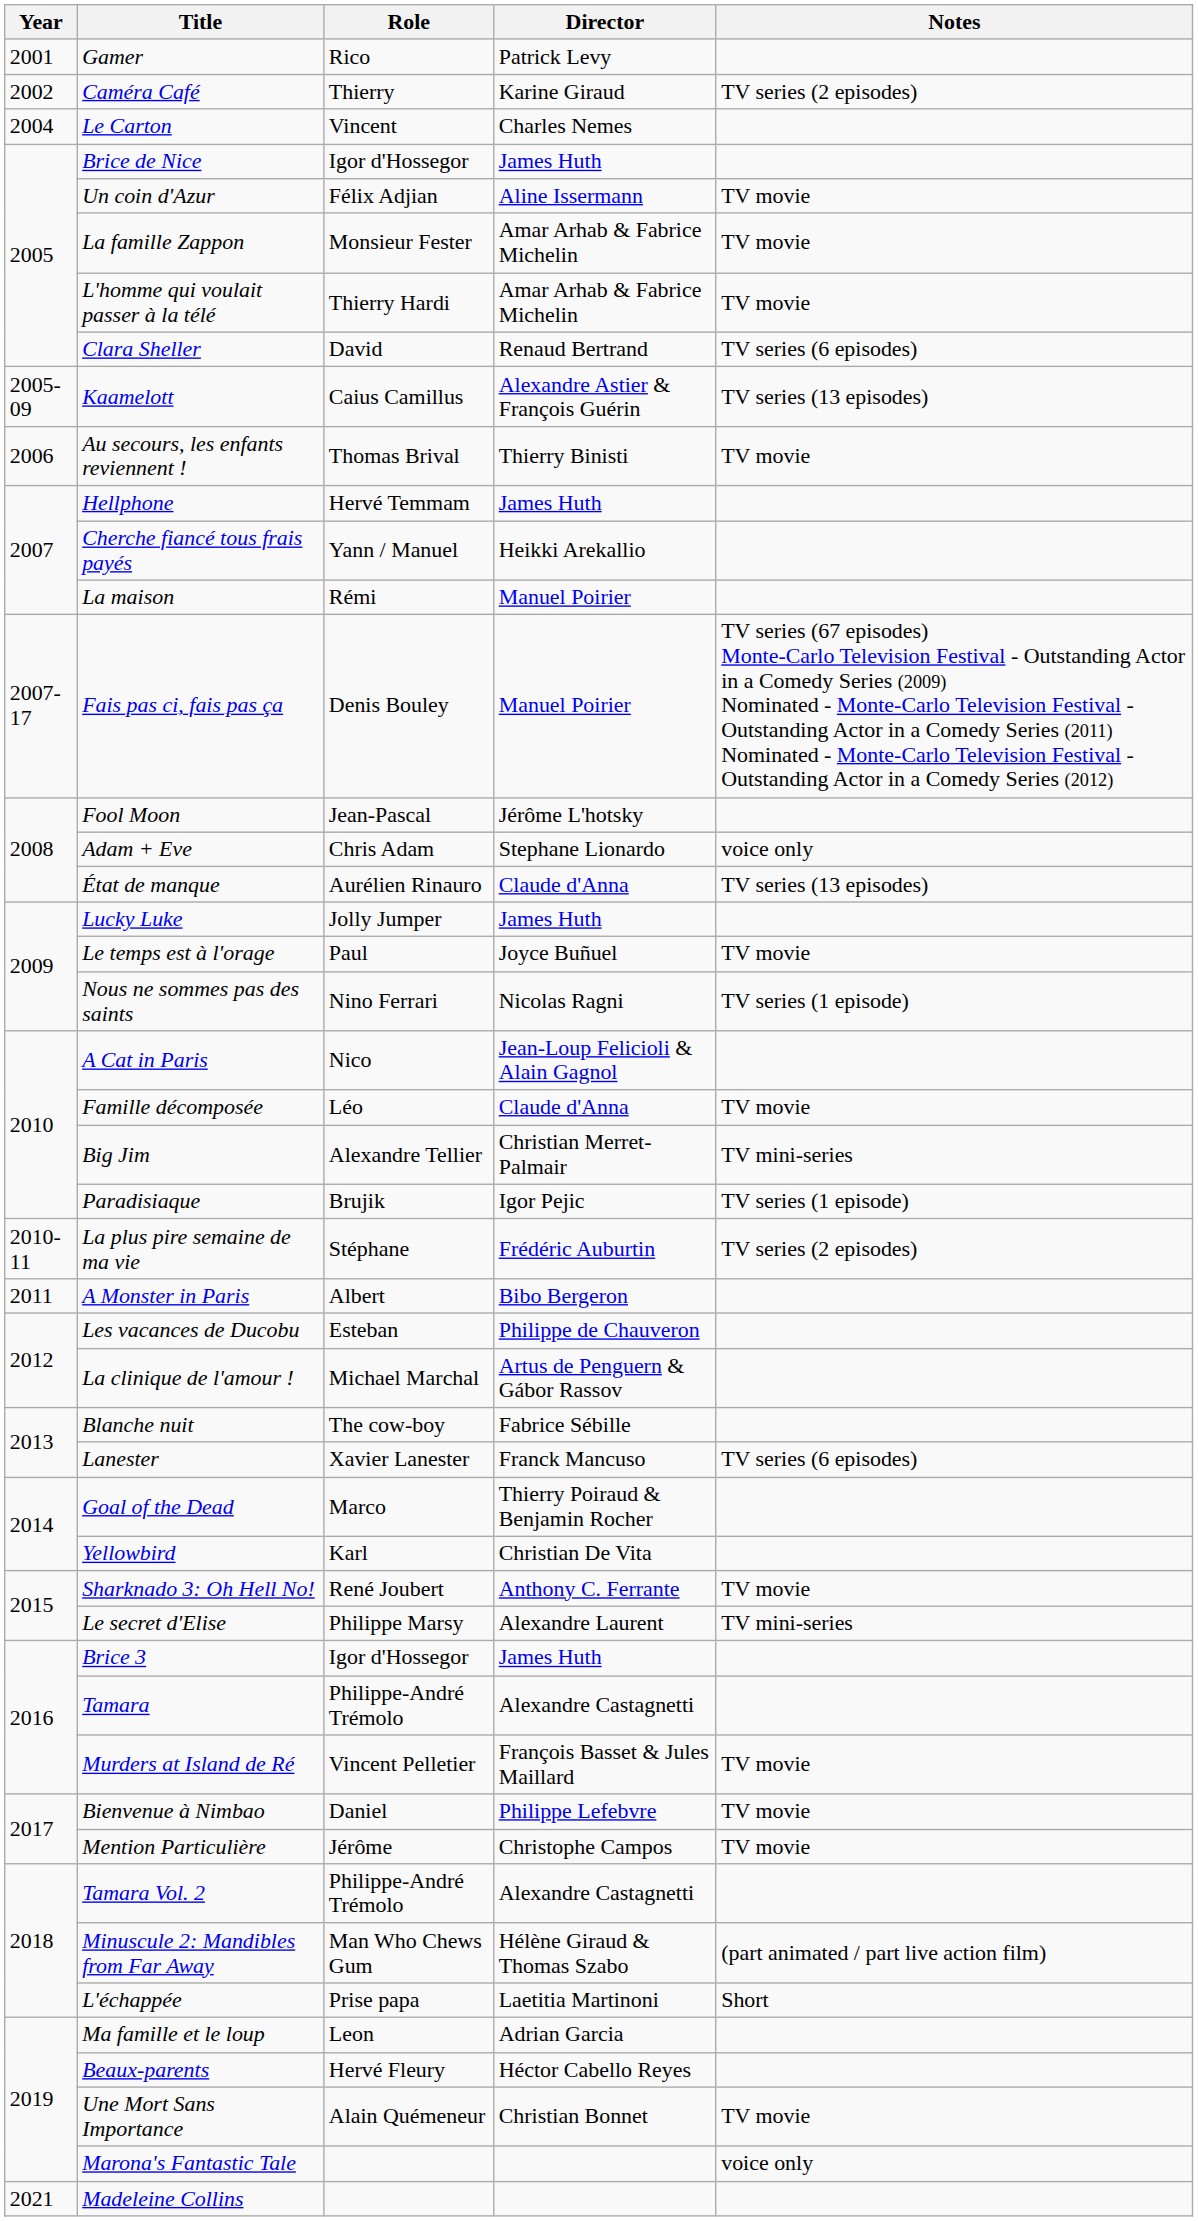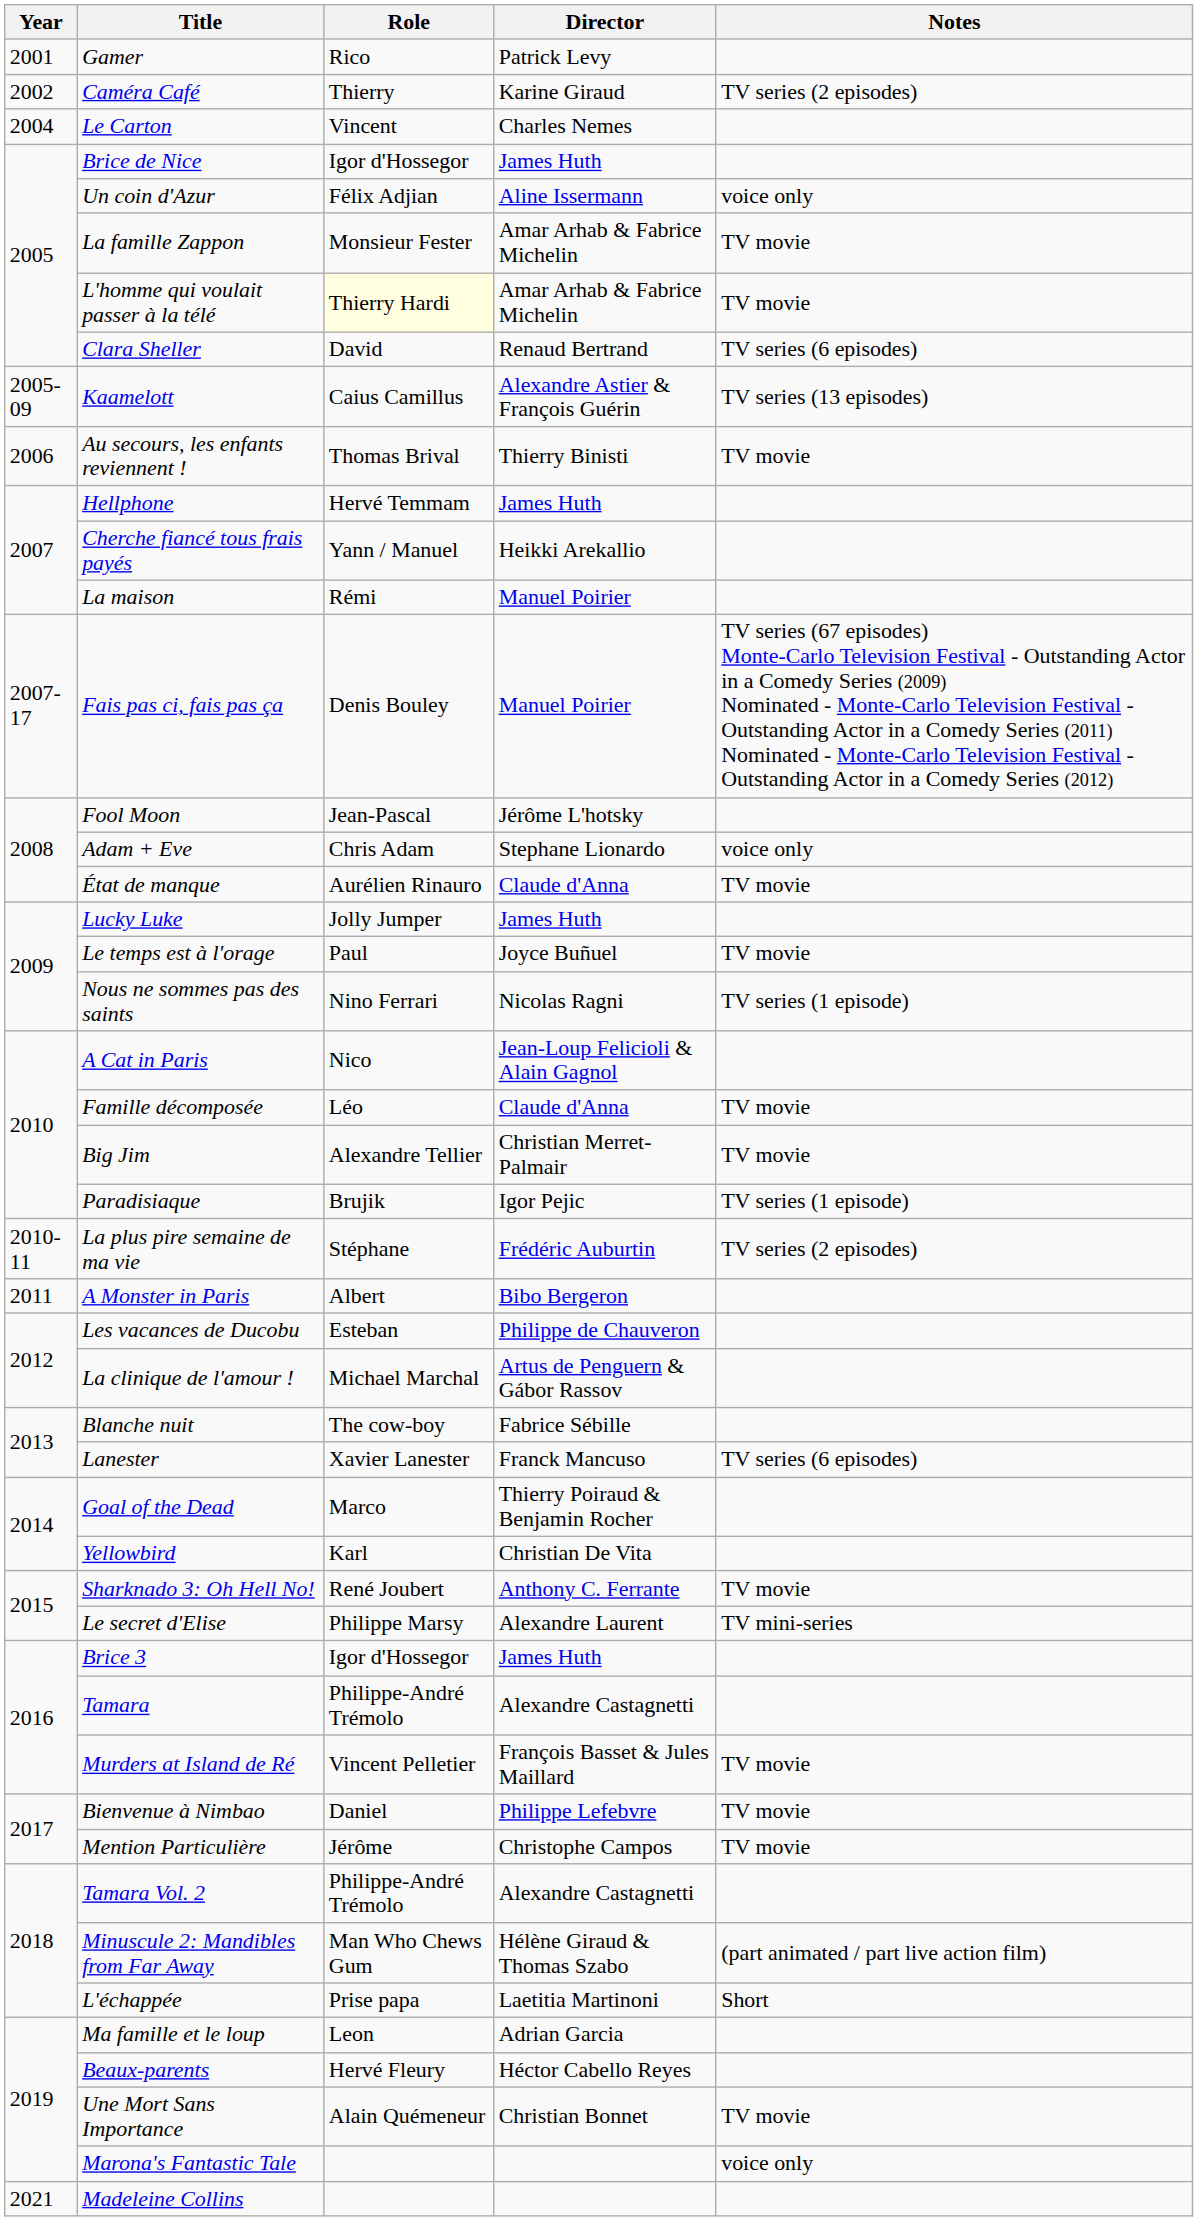Un coin d'Azur | Notes: TV movie -> voice only
L'homme qui voulait passer à la télé | Role: no background -> lightyellow background
État de manque | Notes: TV series (13 episodes) -> TV movie
Big Jim | Notes: TV mini-series -> TV movie
